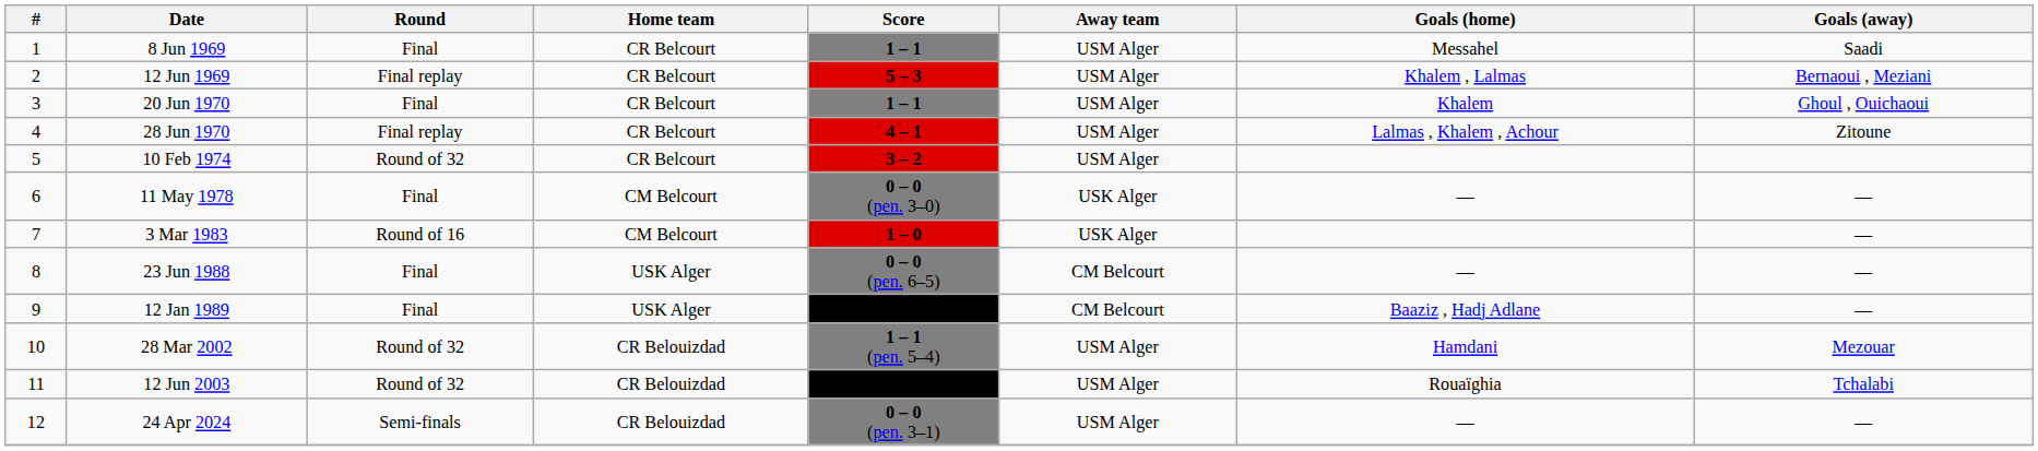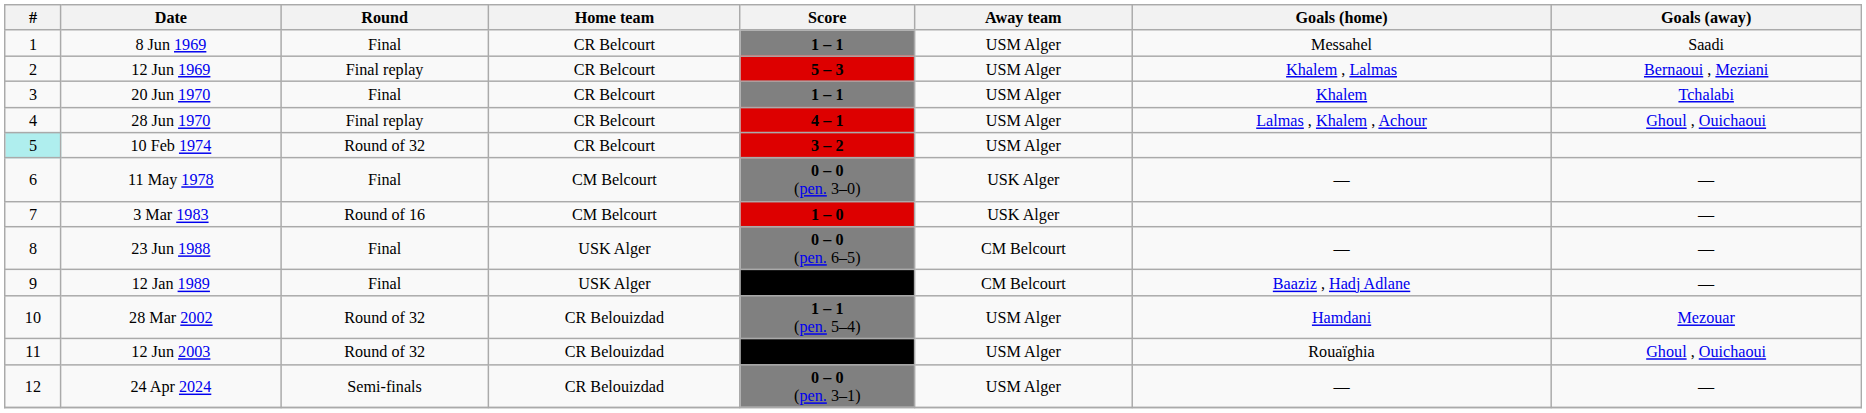20 Jun 1970 | Goals (away): Ghoul , Ouichaoui -> Tchalabi
28 Jun 1970 | Goals (away): Zitoune -> Ghoul , Ouichaoui
10 Feb 1974 | #: no background -> paleturquoise background
12 Jun 2003 | Goals (away): Tchalabi -> Ghoul , Ouichaoui
